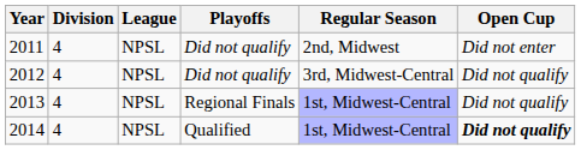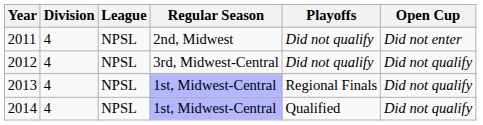columns swapped: Regular Season <-> Playoffs
2014 | Open Cup: bold -> normal
